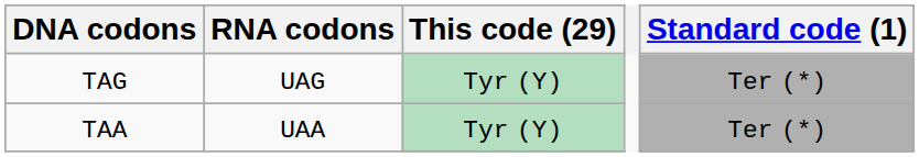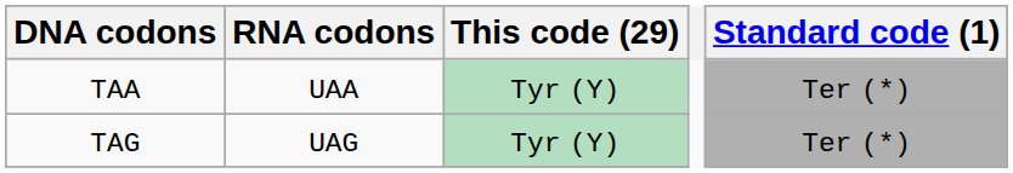rows swapped: TAA <-> TAG
